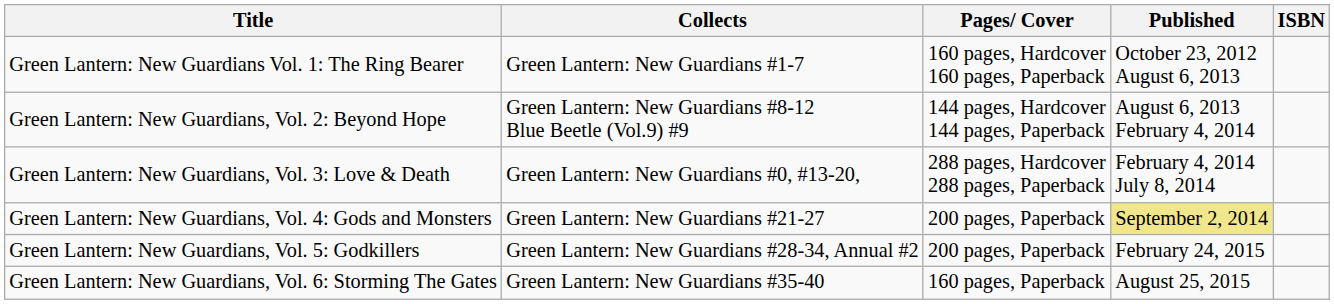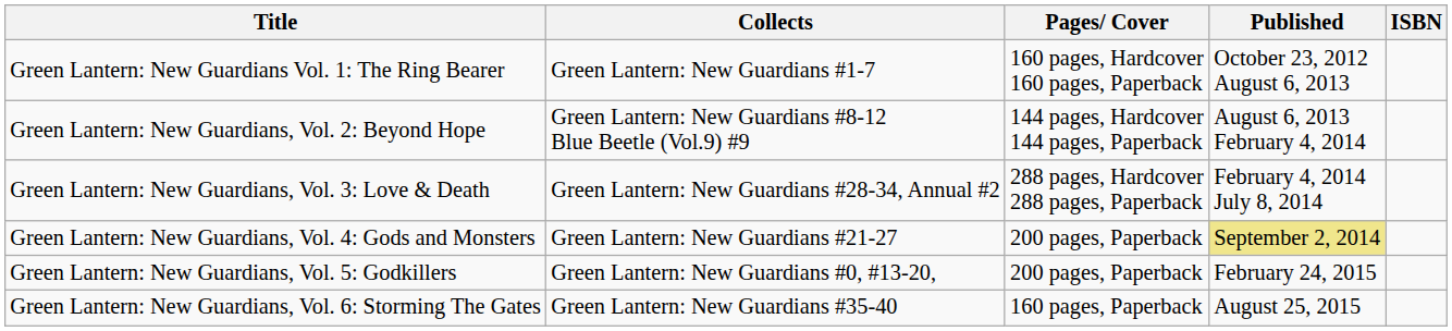Green Lantern: New Guardians, Vol. 3: Love & Death | Collects: Green Lantern: New Guardians #0, #13-20, -> Green Lantern: New Guardians #28-34, Annual #2
Green Lantern: New Guardians, Vol. 5: Godkillers | Collects: Green Lantern: New Guardians #28-34, Annual #2 -> Green Lantern: New Guardians #0, #13-20,
